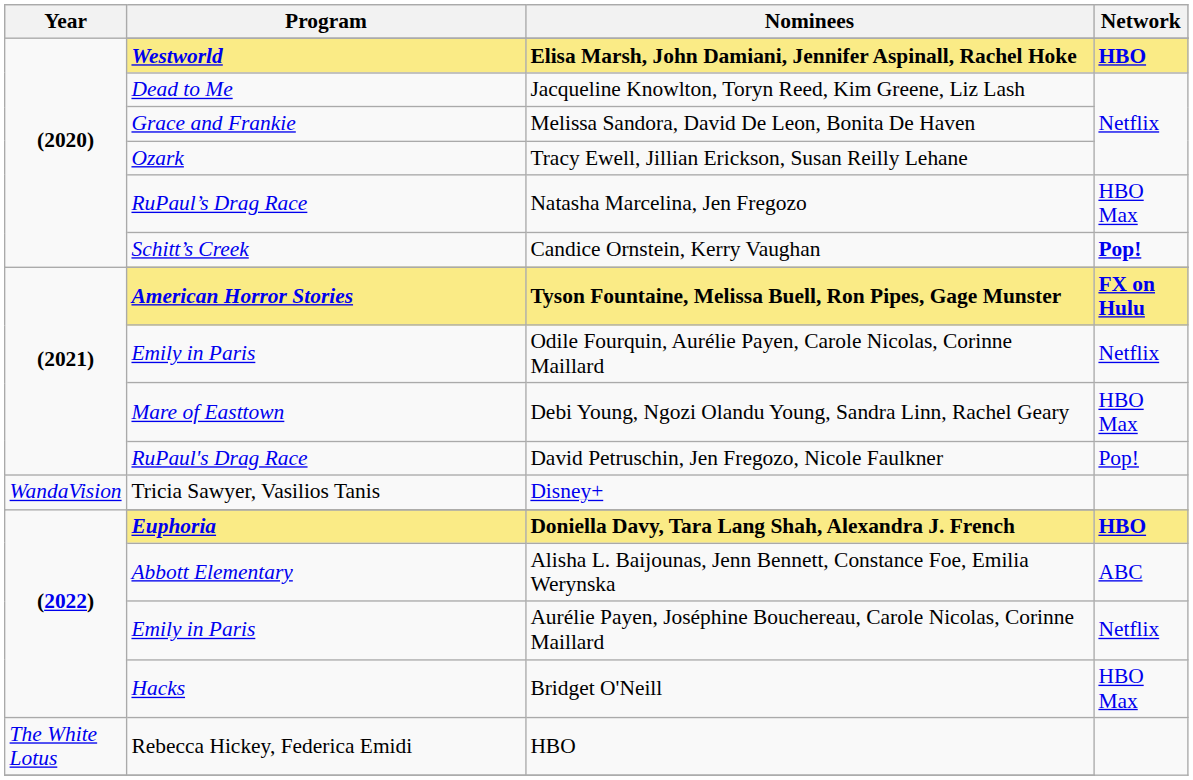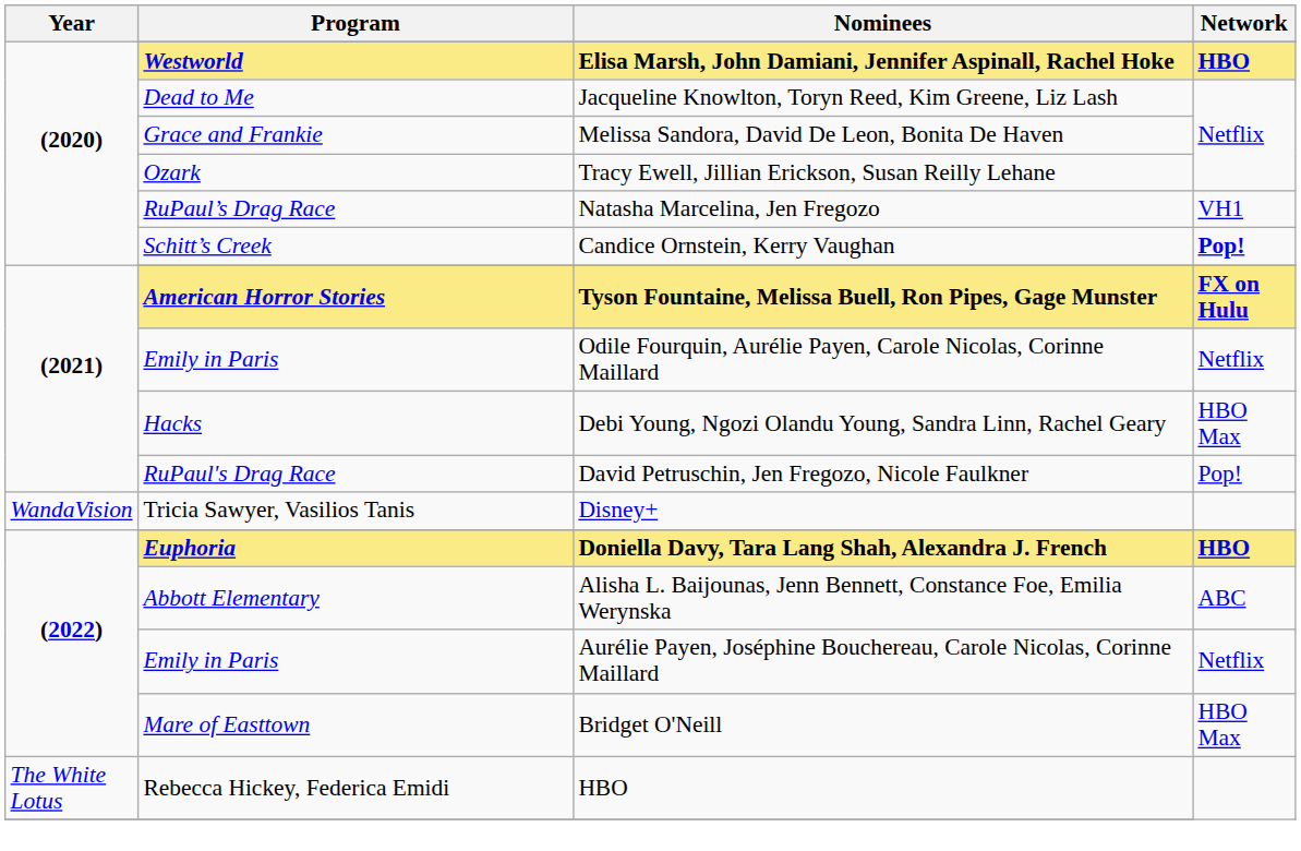Natasha Marcelina, Jen Fregozo | Network: HBO Max -> VH1
Debi Young, Ngozi Olandu Young, Sandra Linn, Rachel Geary | Program: Mare of Easttown -> Hacks
Bridget O'Neill | Program: Hacks -> Mare of Easttown
